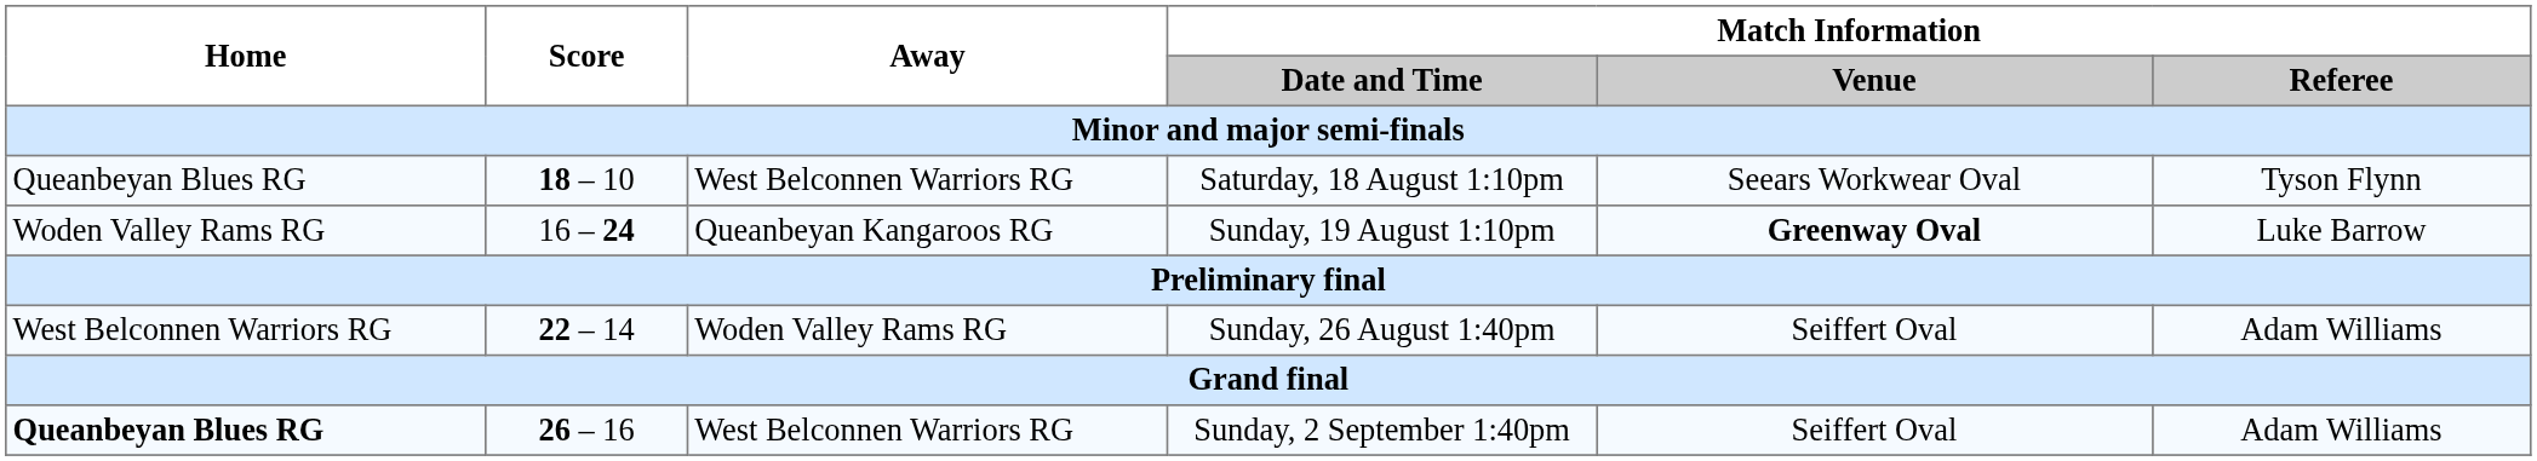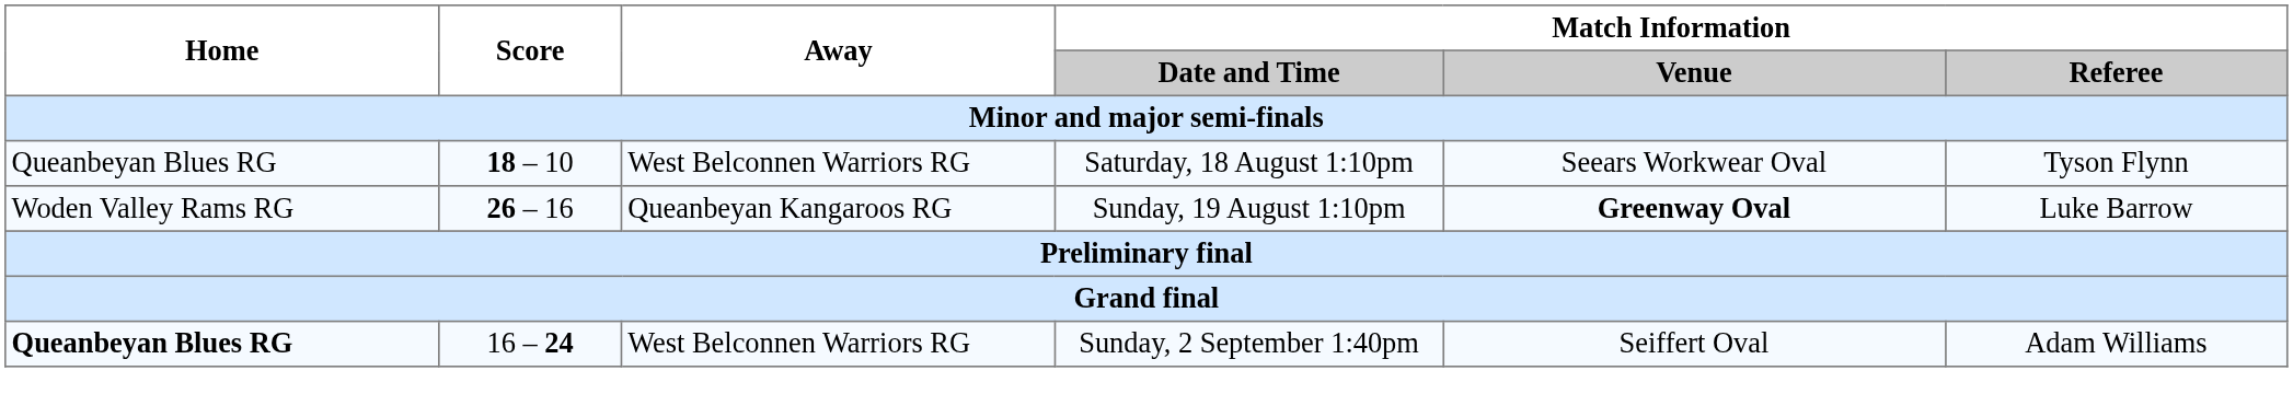Sunday, 19 August 1:10pm | Score: 16 – 24 -> 26 – 16
- row: West Belconnen Warriors RG | 22 – 14 | Woden Valley Rams RG | Sunday, 26 August 1:40pm | Seiffert Oval | Adam Williams
Sunday, 2 September 1:40pm | Score: 26 – 16 -> 16 – 24
